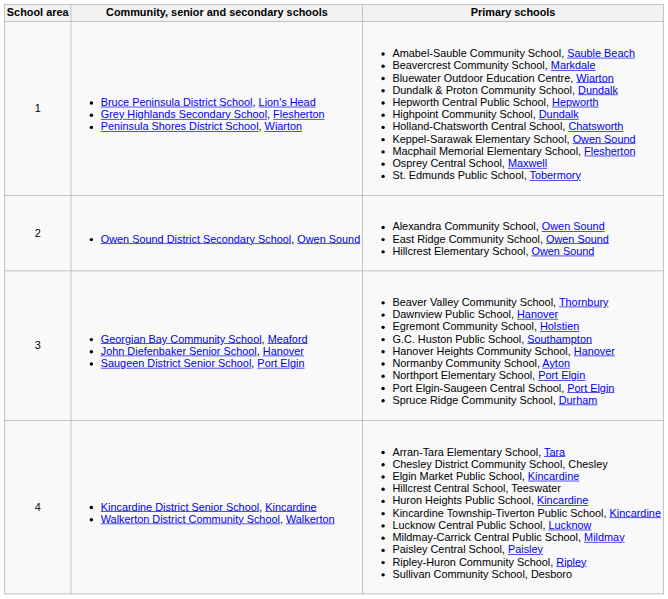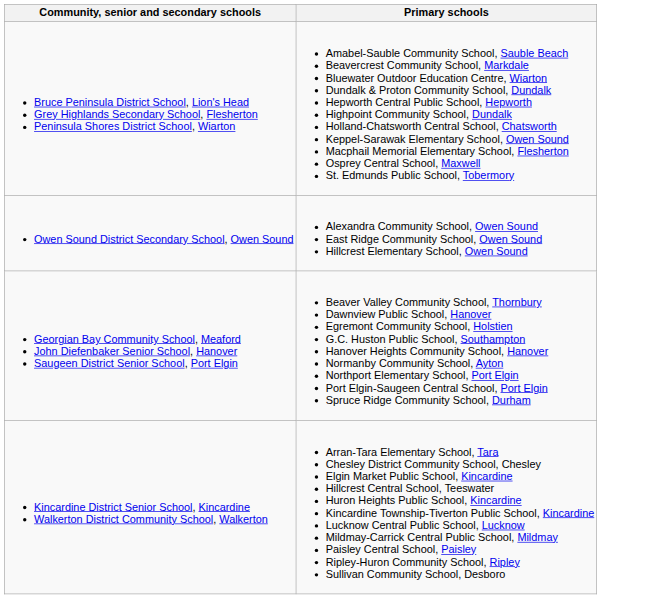- column: School area | 1 | 2 | 3 | 4
